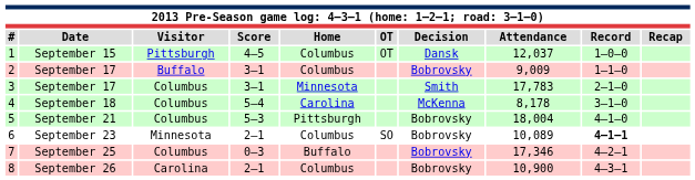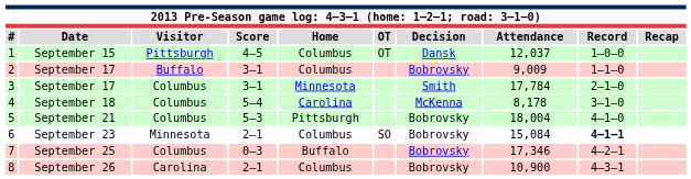3 | Attendance: 17,783 -> 17,784
6 | Attendance: 10,089 -> 15,084
